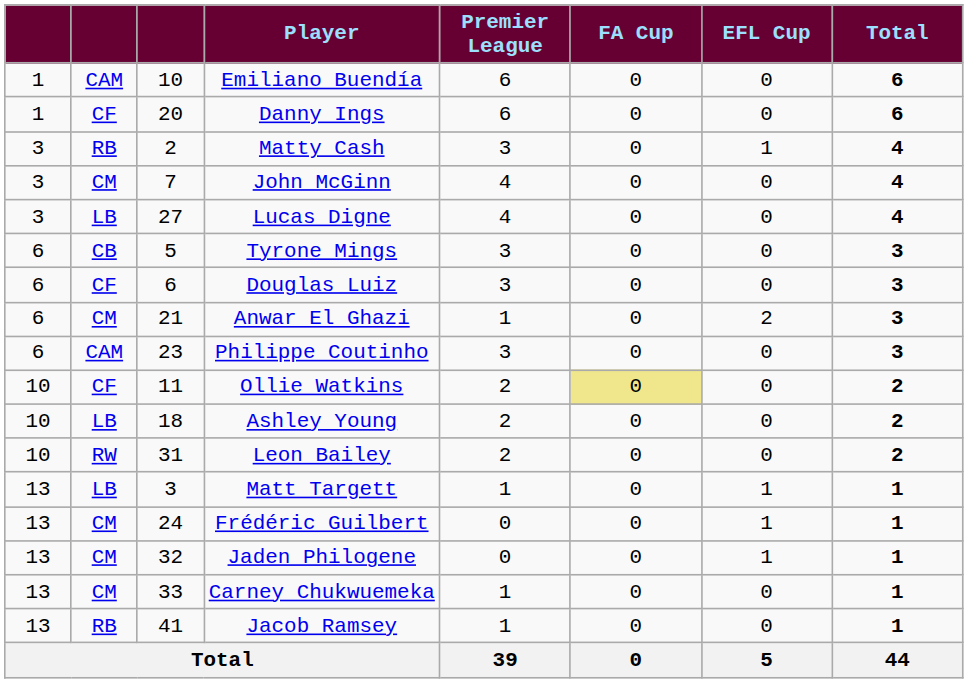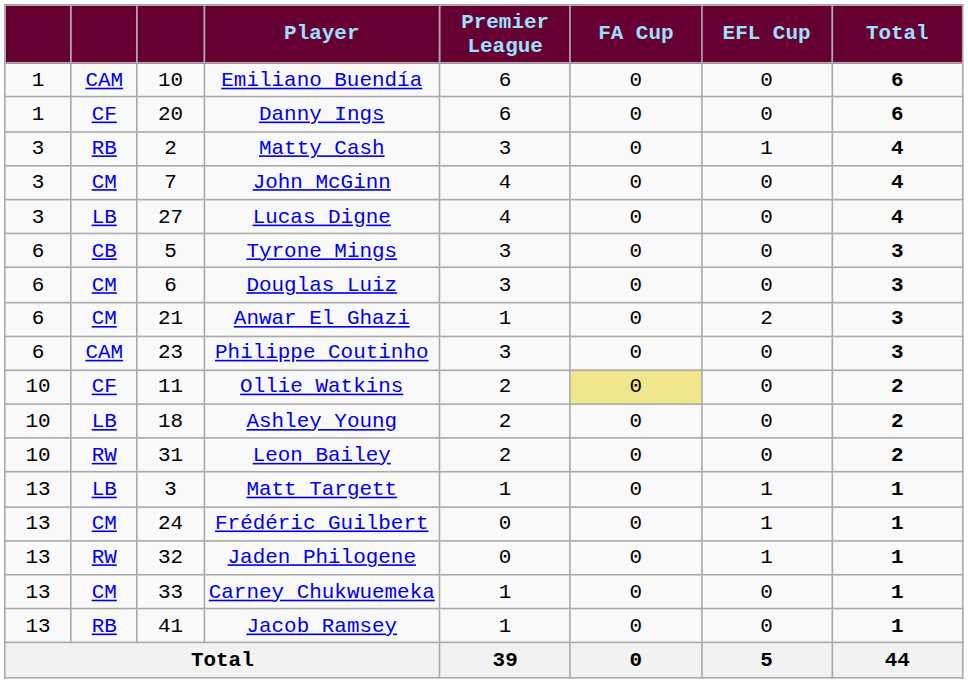Douglas Luiz | column 2: CF -> CM
Jaden Philogene | column 2: CM -> RW
